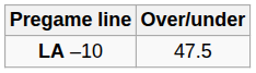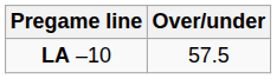LA –10 | Over/under: 47.5 -> 57.5
